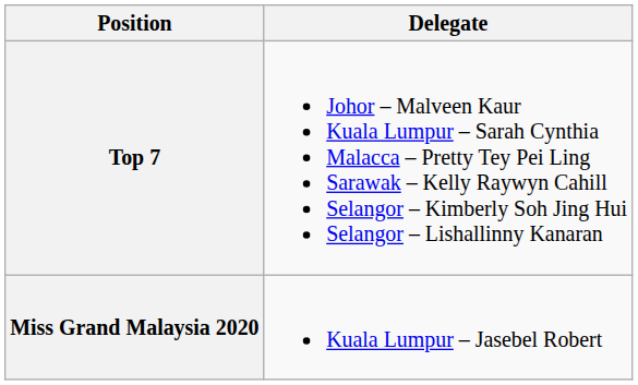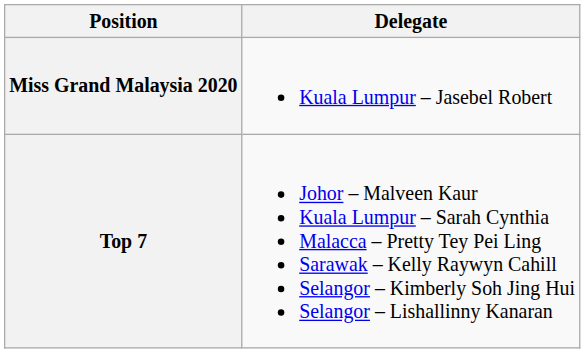rows swapped: Miss Grand Malaysia 2020 <-> Top 7
